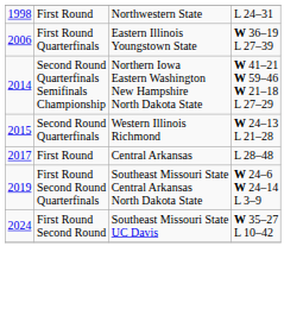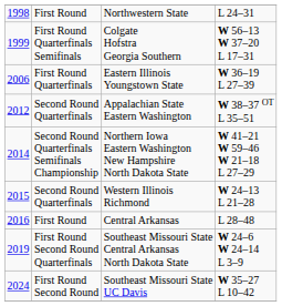+ row: 1999 | First Round Quarterfinals Semifinals | Colgate Hofstra Georgia Southern | W 56–13 W 37–20 L 17–31
+ row: 2012 | Second Round Quarterfinals | Appalachian State Eastern Washington | W 38–37 OT L 35–51
Central Arkansas | column 1: 2017 -> 2016
